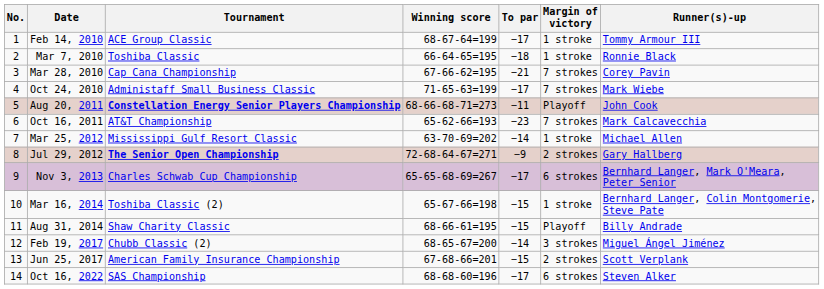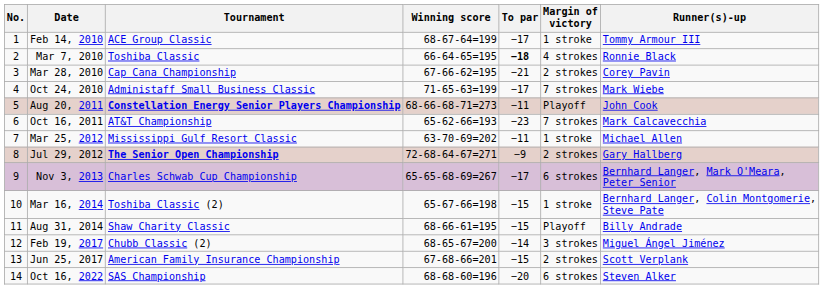Mar 7, 2010 | To par: normal -> bold
Mar 7, 2010 | Margin of victory: 1 stroke -> 4 strokes
Mar 28, 2010 | Margin of victory: 7 strokes -> 2 strokes
Mar 25, 2012 | To par: −14 -> −11
Oct 16, 2022 | To par: −17 -> −20
